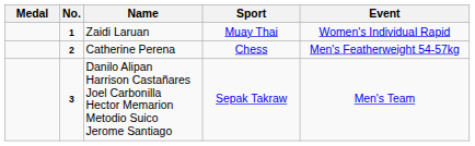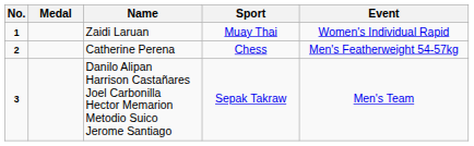columns swapped: No. <-> Medal
